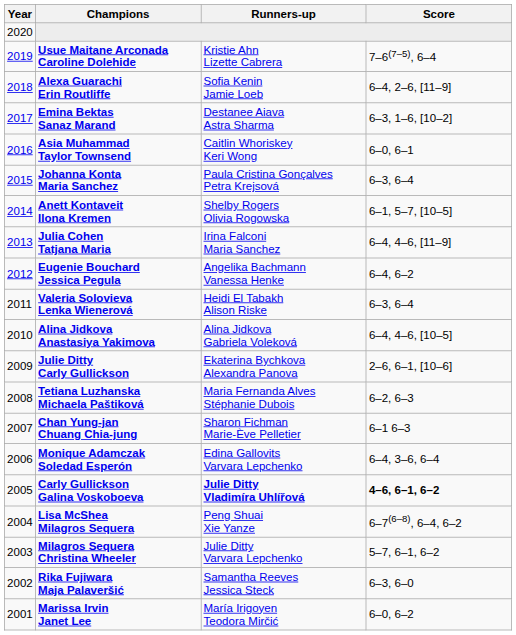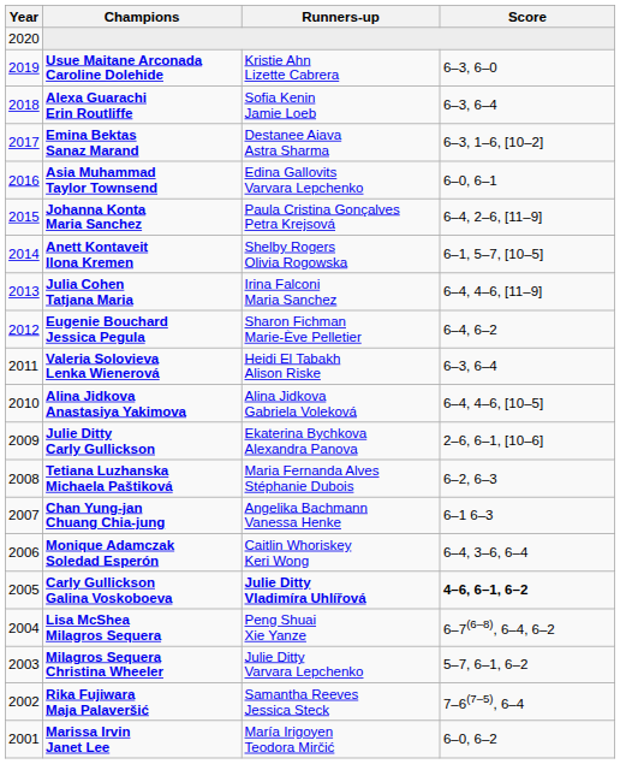Usue Maitane Arconada Caroline Dolehide | Score: 7–6(7–5), 6–4 -> 6–3, 6–0
Alexa Guarachi Erin Routliffe | Score: 6–4, 2–6, [11–9] -> 6–3, 6–4
Asia Muhammad Taylor Townsend | Runners-up: Caitlin Whoriskey Keri Wong -> Edina Gallovits Varvara Lepchenko
Johanna Konta Maria Sanchez | Score: 6–3, 6–4 -> 6–4, 2–6, [11–9]
Eugenie Bouchard Jessica Pegula | Runners-up: Angelika Bachmann Vanessa Henke -> Sharon Fichman Marie-Ève Pelletier
Chan Yung-jan Chuang Chia-jung | Runners-up: Sharon Fichman Marie-Ève Pelletier -> Angelika Bachmann Vanessa Henke
Monique Adamczak Soledad Esperón | Runners-up: Edina Gallovits Varvara Lepchenko -> Caitlin Whoriskey Keri Wong
Rika Fujiwara Maja Palaveršić | Score: 6–3, 6–0 -> 7–6(7–5), 6–4
